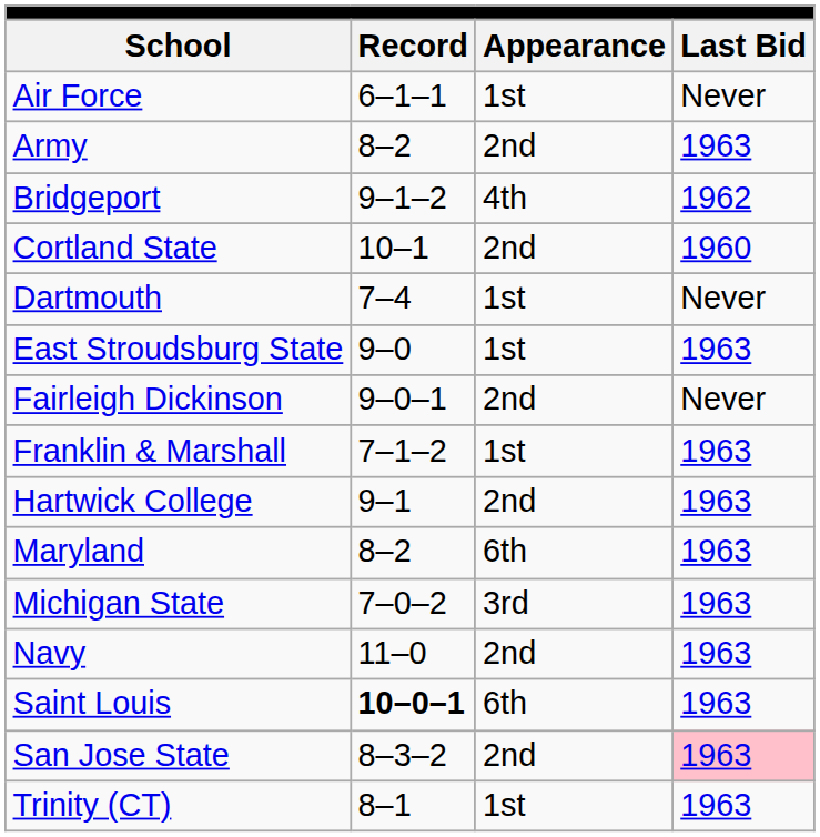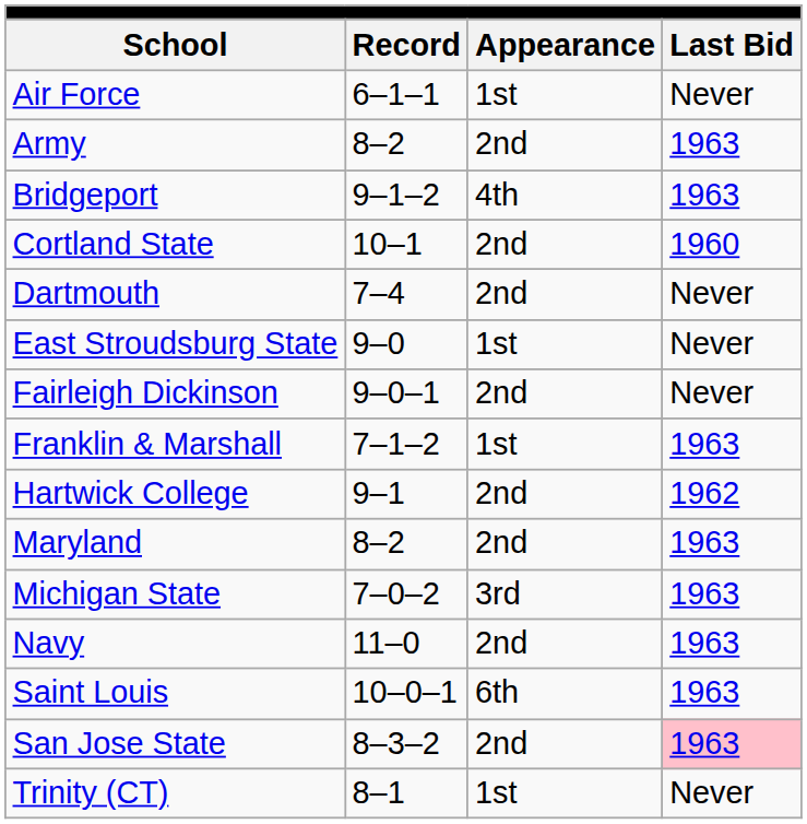Bridgeport | Last Bid: 1962 -> 1963
Dartmouth | Appearance: 1st -> 2nd
East Stroudsburg State | Last Bid: 1963 -> Never
Hartwick College | Last Bid: 1963 -> 1962
Maryland | Appearance: 6th -> 2nd
Saint Louis | Record: bold -> normal
Trinity (CT) | Last Bid: 1963 -> Never
